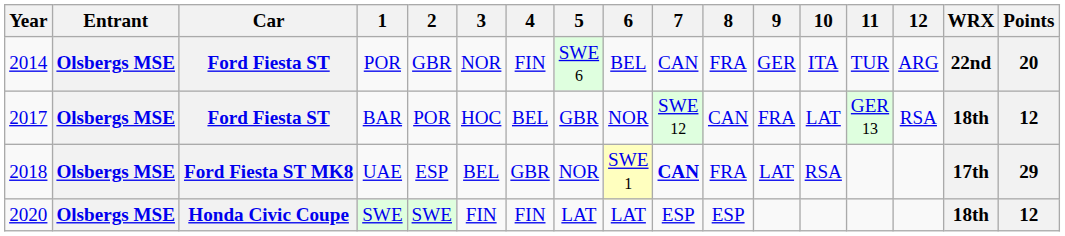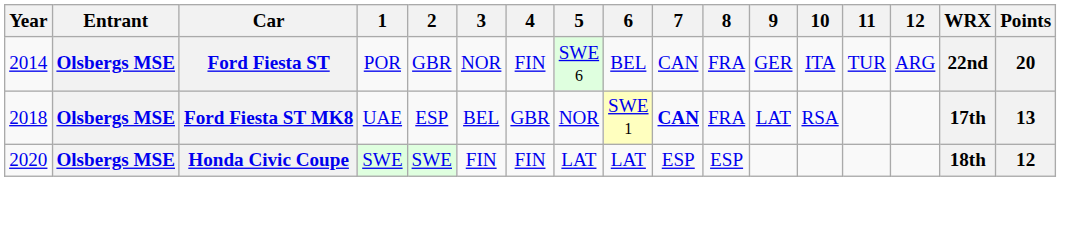- row: 2017 | Olsbergs MSE | Ford Fiesta ST | BAR | POR | HOC | BEL | GBR | NOR | SWE 12 | CAN | FRA | LAT | GER 13 | RSA | 18th | 12
UAE | Points: 29 -> 13
